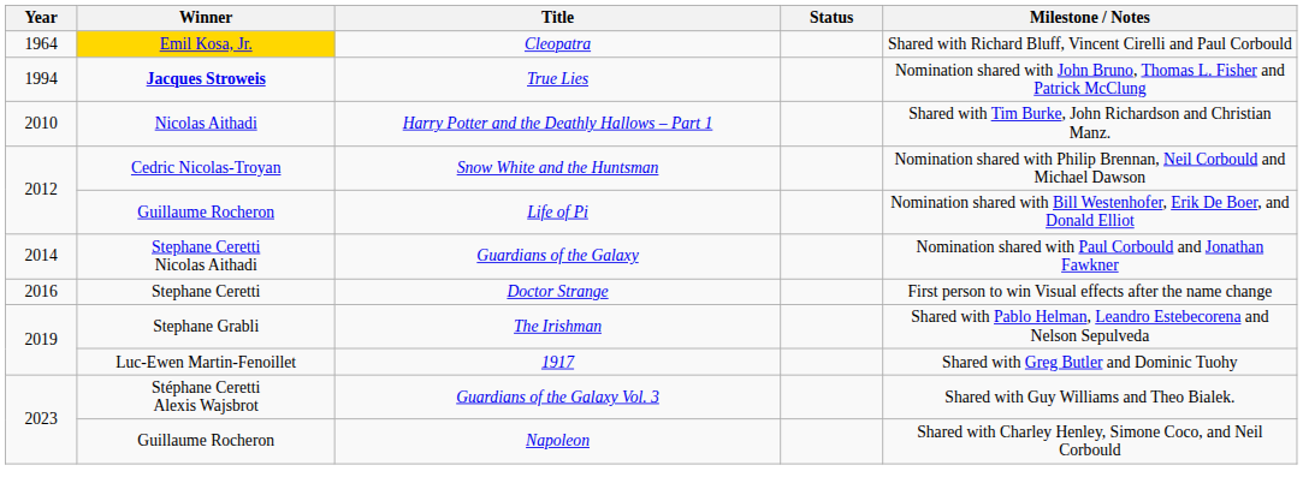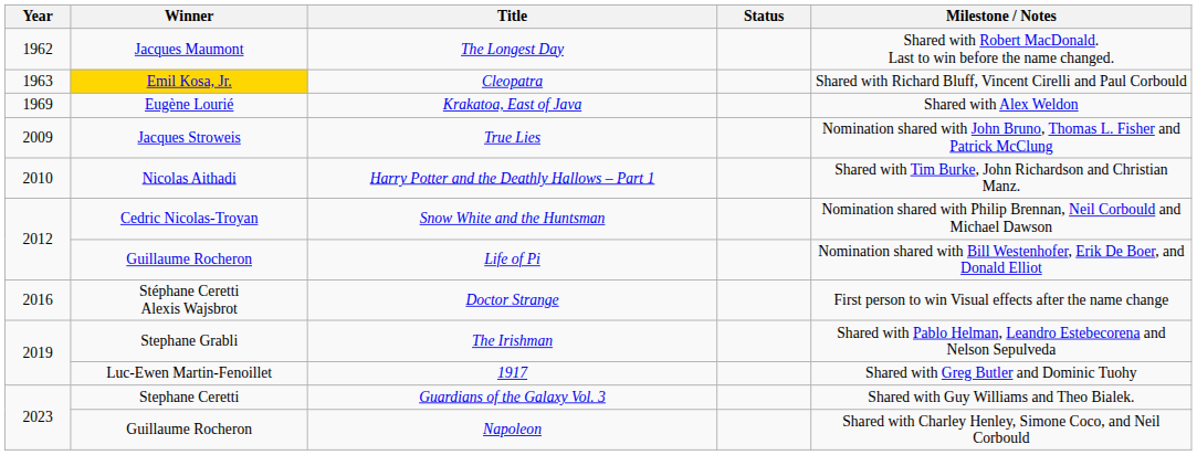+ row: 1962 | Jacques Maumont | The Longest Day | Shared with Robert MacDonald. Last to win before the name changed.
Cleopatra | Year: 1964 -> 1963
+ row: 1969 | Eugène Lourié | Krakatoa, East of Java | Shared with Alex Weldon
True Lies | Year: 1994 -> 2009
True Lies | Winner: bold -> normal
- row: 2014 | Stephane Ceretti Nicolas Aithadi | Guardians of the Galaxy | Nomination shared with Paul Corbould and Jonathan Fawkner
Doctor Strange | Winner: Stephane Ceretti -> Stéphane Ceretti Alexis Wajsbrot
Guardians of the Galaxy Vol. 3 | Winner: Stéphane Ceretti Alexis Wajsbrot -> Stephane Ceretti
